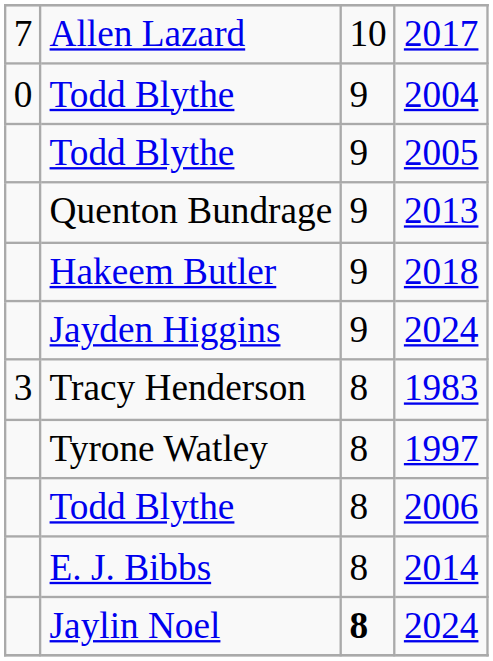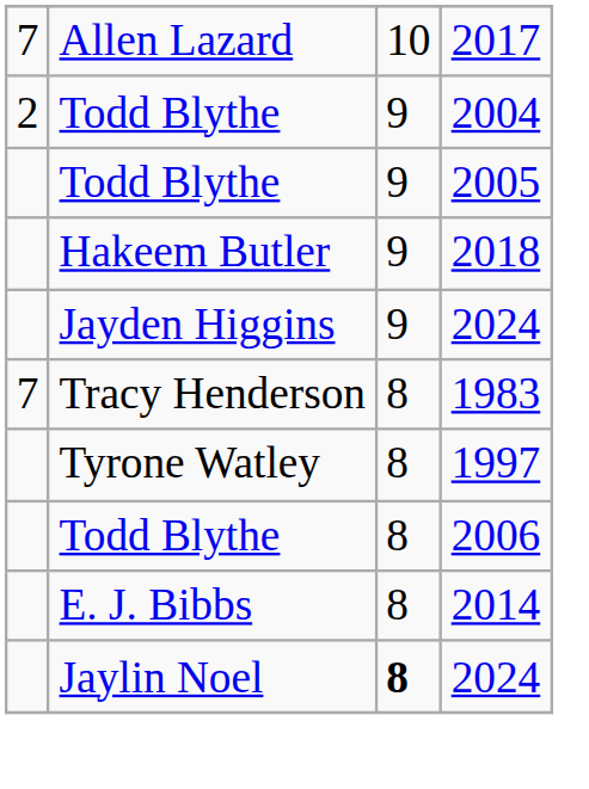2004 | column 1: 0 -> 2
- row: Quenton Bundrage | 9 | 2013
1983 | column 1: 3 -> 7
